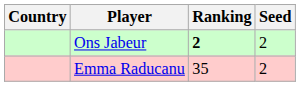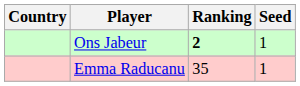Ons Jabeur | Seed: 2 -> 1
Emma Raducanu | Seed: 2 -> 1
